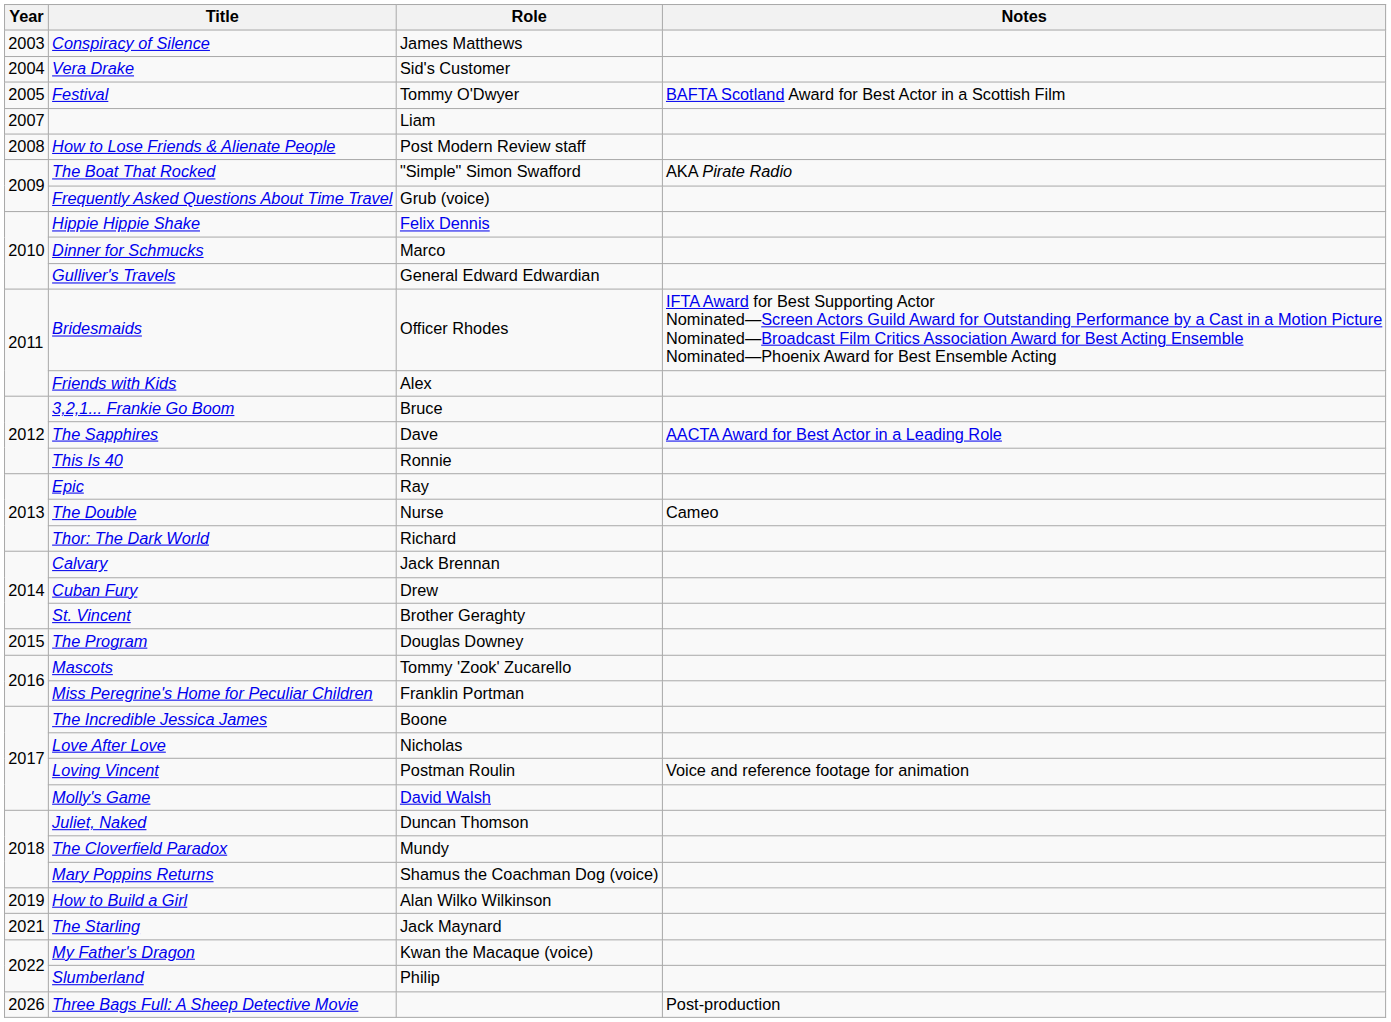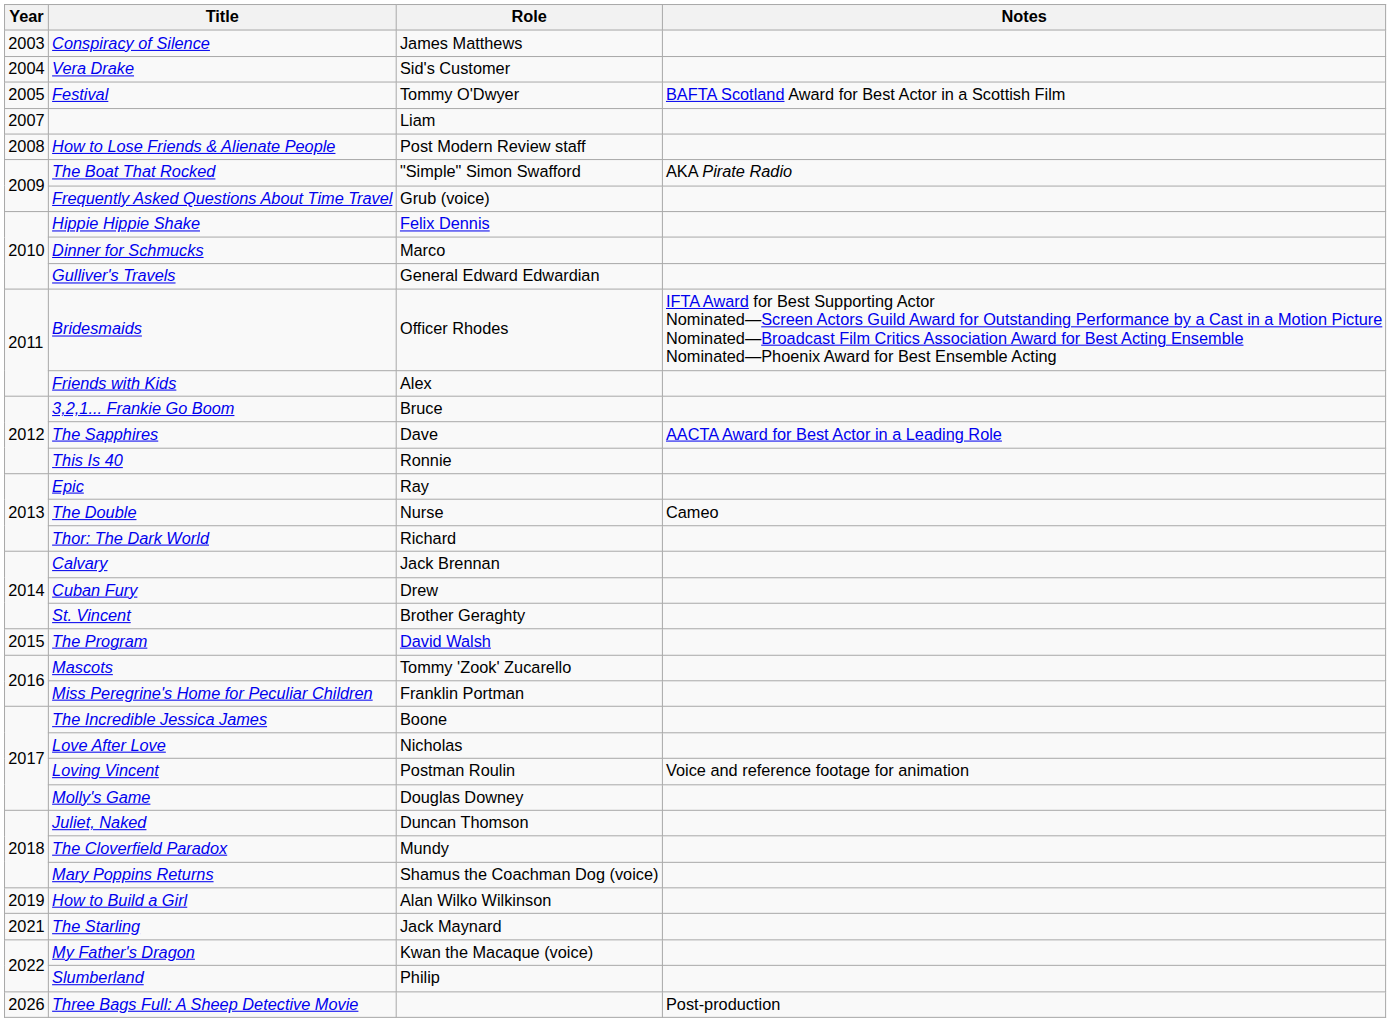The Program | Role: Douglas Downey -> David Walsh
Molly's Game | Role: David Walsh -> Douglas Downey
